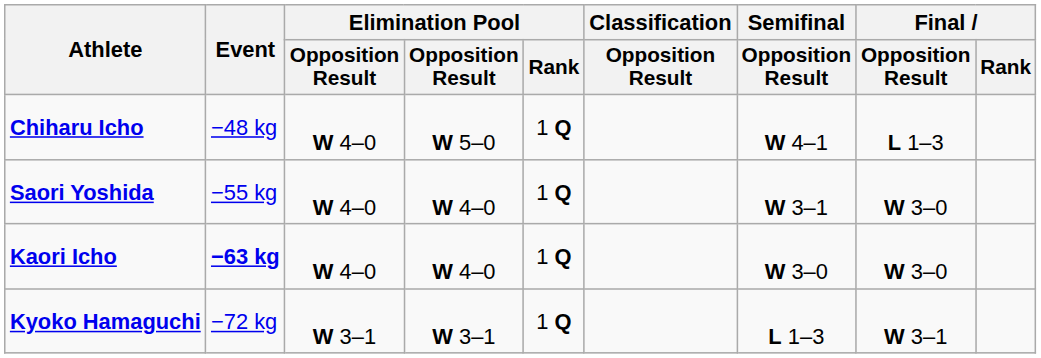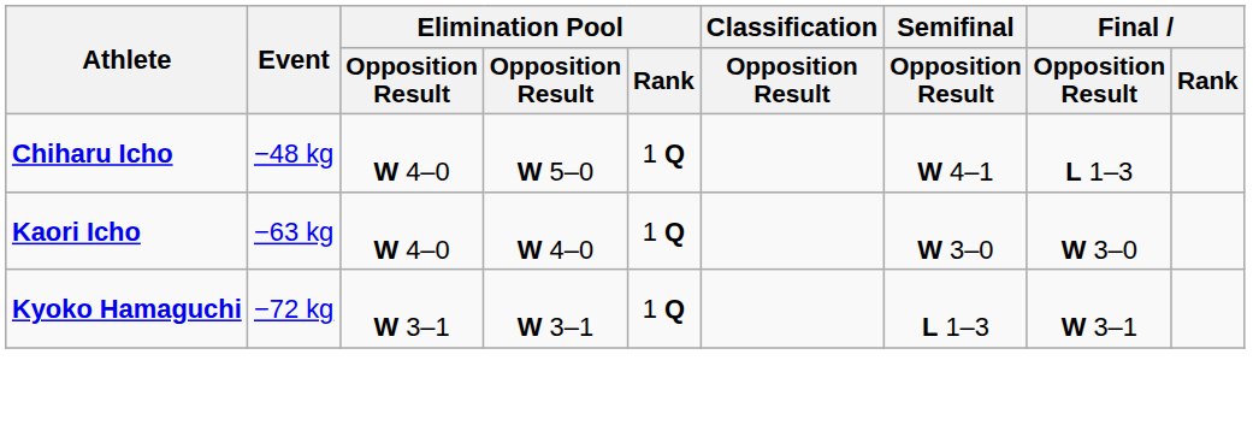- row: Saori Yoshida | −55 kg | W 4–0 | W 4–0 | 1 Q | W 3–1 | W 3–0
Kaori Icho | Event: bold -> normal
